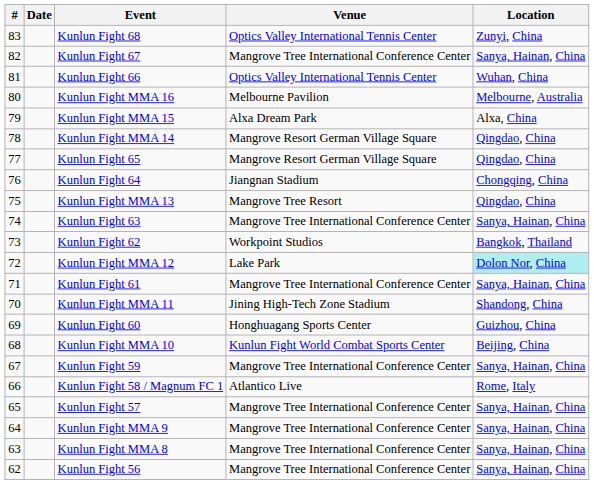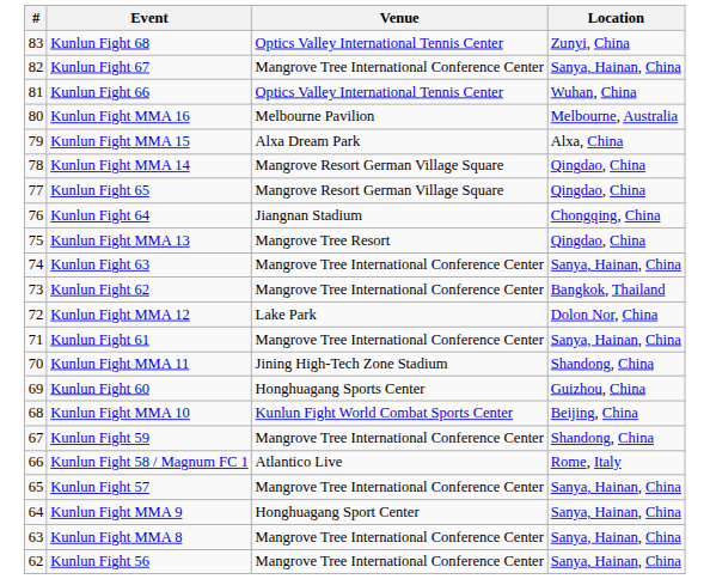- column: Date
Kunlun Fight 62 | Venue: Workpoint Studios -> Mangrove Tree International Conference Center
Kunlun Fight MMA 12 | Location: paleturquoise background -> no background
Kunlun Fight 59 | Location: Sanya, Hainan, China -> Shandong, China
Kunlun Fight MMA 9 | Venue: Mangrove Tree International Conference Center -> Honghuagang Sport Center
